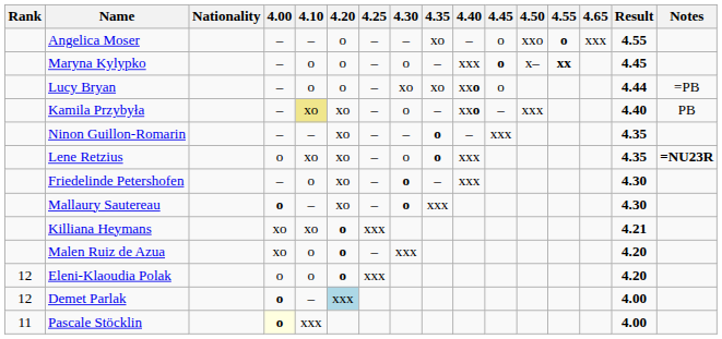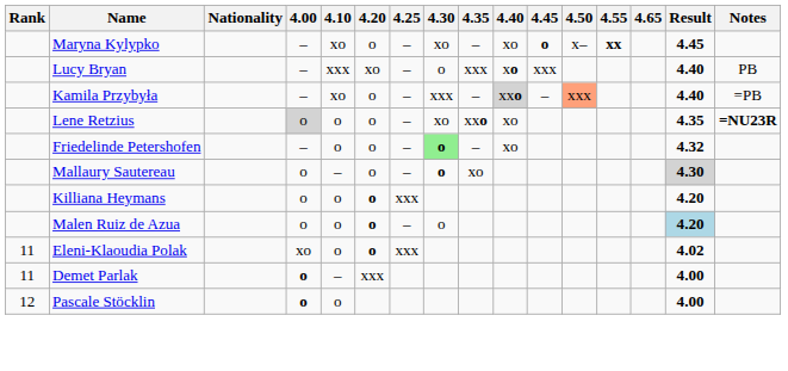- row: Angelica Moser | – | – | o | – | – | xo | – | o | xxo | o | xxx | 4.55
Maryna Kylypko | 4.10: o -> xo
Maryna Kylypko | 4.30: o -> xo
Maryna Kylypko | 4.40: xxx -> xo
Lucy Bryan | 4.10: o -> xxx
Lucy Bryan | 4.20: o -> xo
Lucy Bryan | 4.30: xo -> o
Lucy Bryan | 4.35: xo -> xxx
Lucy Bryan | 4.40: xxo -> xo
Lucy Bryan | 4.45: o -> xxx
Lucy Bryan | Result: 4.44 -> 4.40
Lucy Bryan | Notes: =PB -> PB
Kamila Przybyła | 4.10: khaki background -> no background
Kamila Przybyła | 4.20: xo -> o
Kamila Przybyła | 4.30: o -> xxx
Kamila Przybyła | 4.40: no background -> lightgrey background
Kamila Przybyła | 4.50: no background -> lightsalmon background
Kamila Przybyła | Notes: PB -> =PB
- row: Ninon Guillon-Romarin | – | – | xo | – | – | o | – | xxx | 4.35
Lene Retzius | 4.00: no background -> lightgrey background
Lene Retzius | 4.10: xo -> o
Lene Retzius | 4.20: xo -> o
Lene Retzius | 4.30: o -> xo
Lene Retzius | 4.35: o -> xxo
Lene Retzius | 4.40: xxx -> xo
Friedelinde Petershofen | 4.20: xo -> o
Friedelinde Petershofen | 4.30: no background -> lightgreen background
Friedelinde Petershofen | 4.40: xxx -> xo
Friedelinde Petershofen | Result: 4.30 -> 4.32
Mallaury Sautereau | 4.00: bold -> normal
Mallaury Sautereau | 4.20: xo -> o
Mallaury Sautereau | 4.35: xxx -> xo
Mallaury Sautereau | Result: no background -> lightgrey background
Killiana Heymans | 4.00: xo -> o
Killiana Heymans | 4.10: xo -> o
Killiana Heymans | Result: 4.21 -> 4.20
Malen Ruiz de Azua | 4.00: xo -> o
Malen Ruiz de Azua | 4.30: xxx -> o
Malen Ruiz de Azua | Result: no background -> lightblue background
Eleni-Klaoudia Polak | Rank: 12 -> 11
Eleni-Klaoudia Polak | 4.00: o -> xo
Eleni-Klaoudia Polak | Result: 4.20 -> 4.02
Demet Parlak | Rank: 12 -> 11
Demet Parlak | 4.20: lightblue background -> no background
Pascale Stöcklin | Rank: 11 -> 12
Pascale Stöcklin | 4.00: lightyellow background -> no background
Pascale Stöcklin | 4.10: xxx -> o
